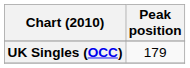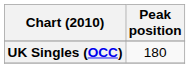UK Singles (OCC) | Peak position: 179 -> 180
